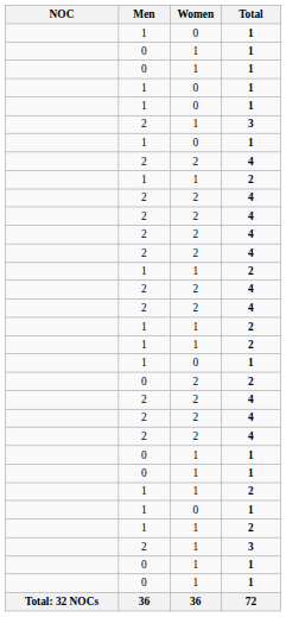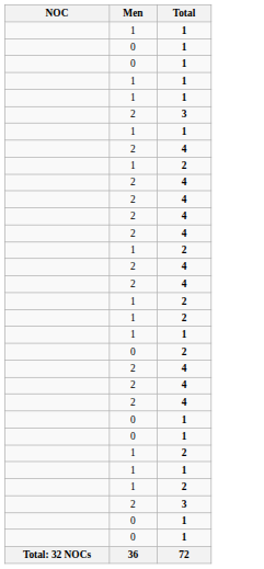- column: Women | 0 | 1 | 1 | 0 | 0 | 1 | 0 | 2 | 1 | 2 | 2 | 2 | 2 | 1 | 2 | 2 | 1 | 1 | 0 | 2 | 2 | 2 | 2 | 1 | 1 | 1 | 0 | 1 | 1 | 1 | 1 | 36
